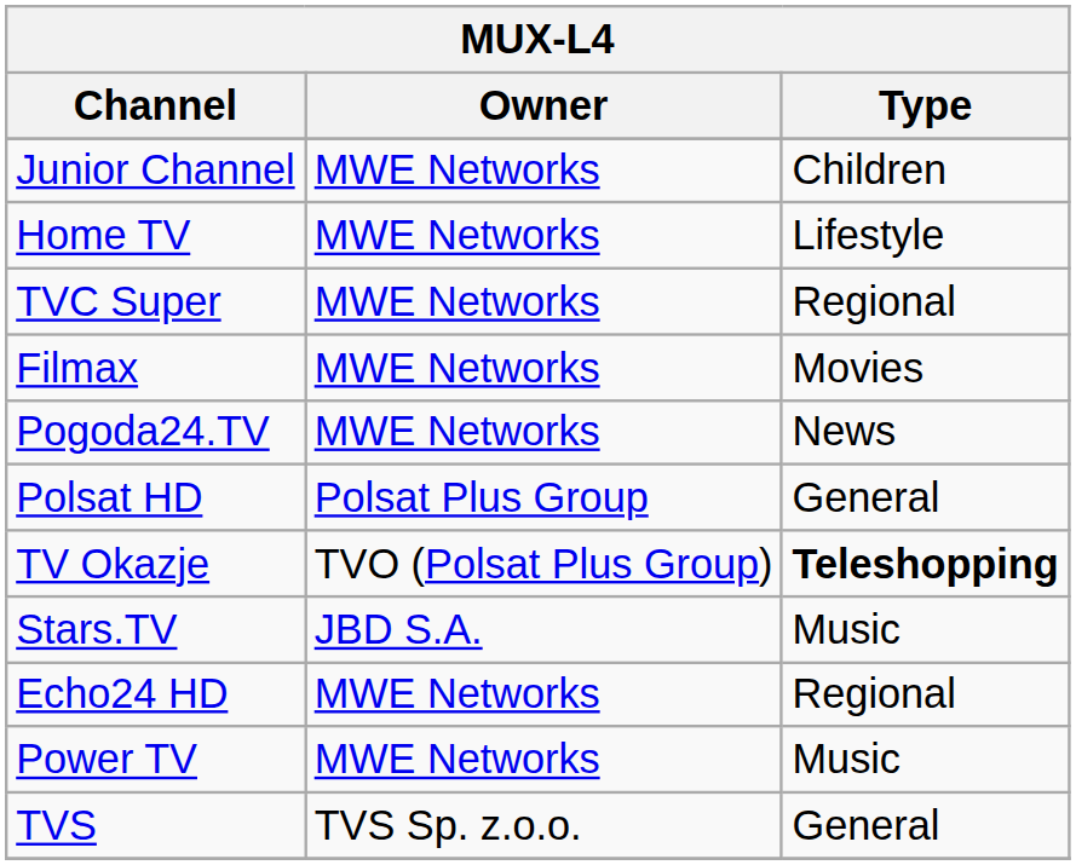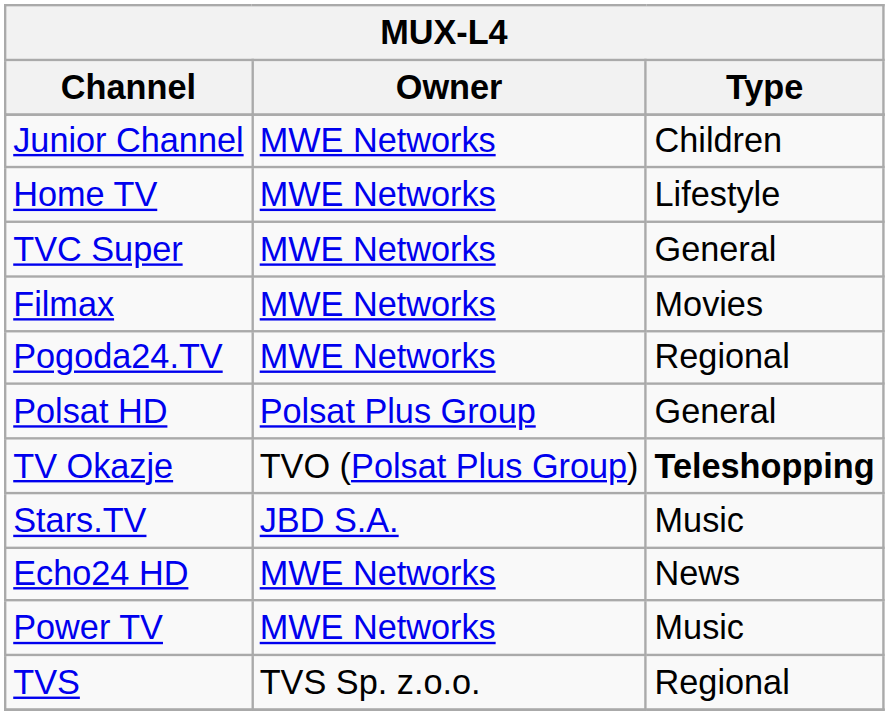TVC Super | Type: Regional -> General
Pogoda24.TV | Type: News -> Regional
Echo24 HD | Type: Regional -> News
TVS | Type: General -> Regional
